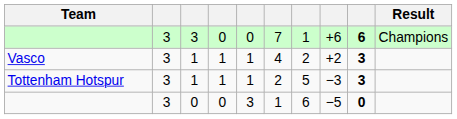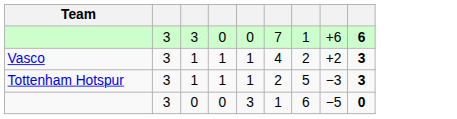- column: Result | Champions
